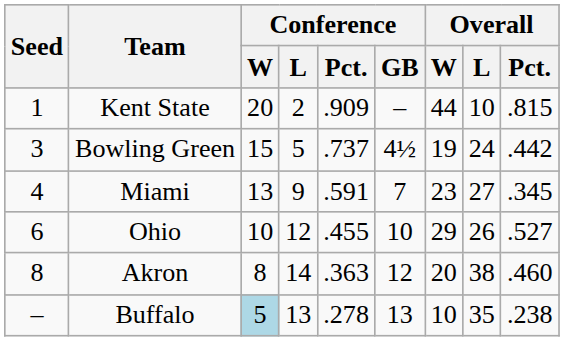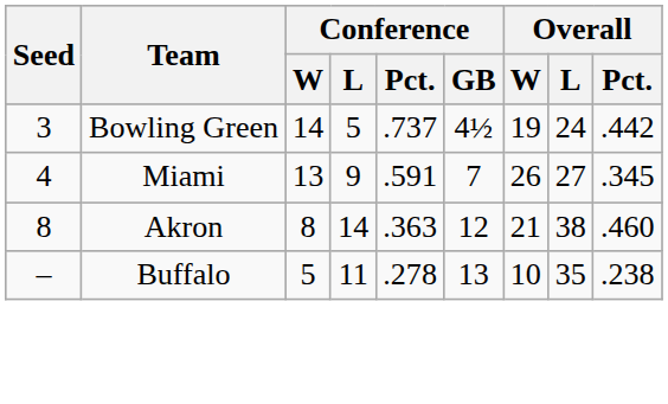- row: 1 | Kent State | 20 | 2 | .909 | – | 44 | 10 | .815
Bowling Green | Conference / W: 15 -> 14
Miami | Overall / W: 23 -> 26
- row: 6 | Ohio | 10 | 12 | .455 | 10 | 29 | 26 | .527
Akron | Overall / W: 20 -> 21
Buffalo | Conference / W: lightblue background -> no background
Buffalo | Conference / L: 13 -> 11
